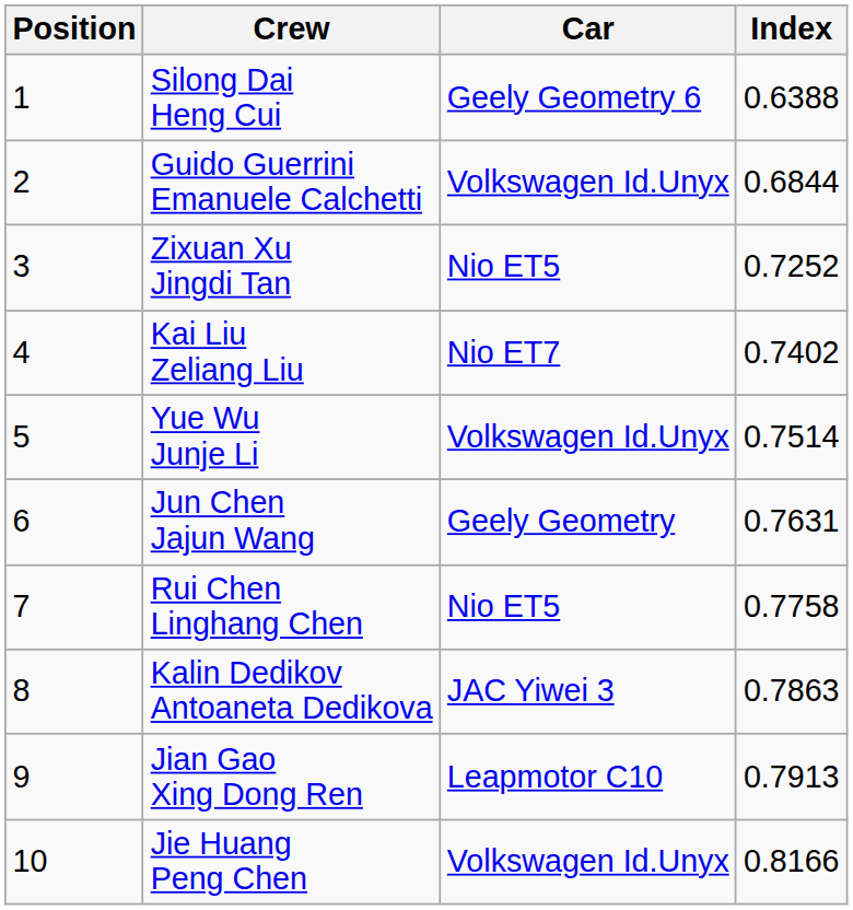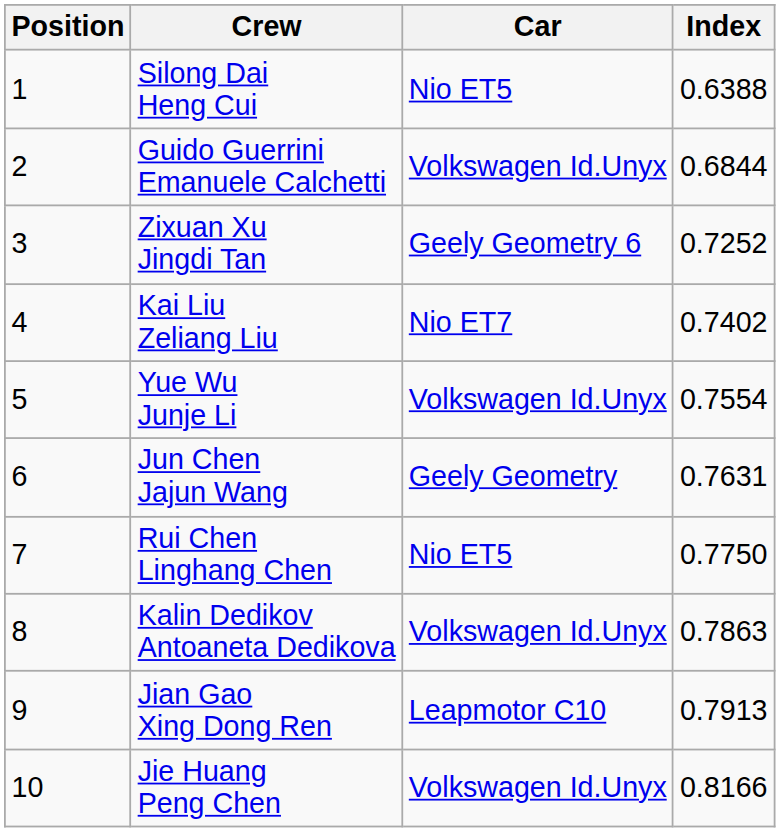Silong Dai Heng Cui | Car: Geely Geometry 6 -> Nio ET5
Zixuan Xu Jingdi Tan | Car: Nio ET5 -> Geely Geometry 6
Yue Wu Junje Li | Index: 0.7514 -> 0.7554
Rui Chen Linghang Chen | Index: 0.7758 -> 0.7750
Kalin Dedikov Antoaneta Dedikova | Car: JAC Yiwei 3 -> Volkswagen Id.Unyx
